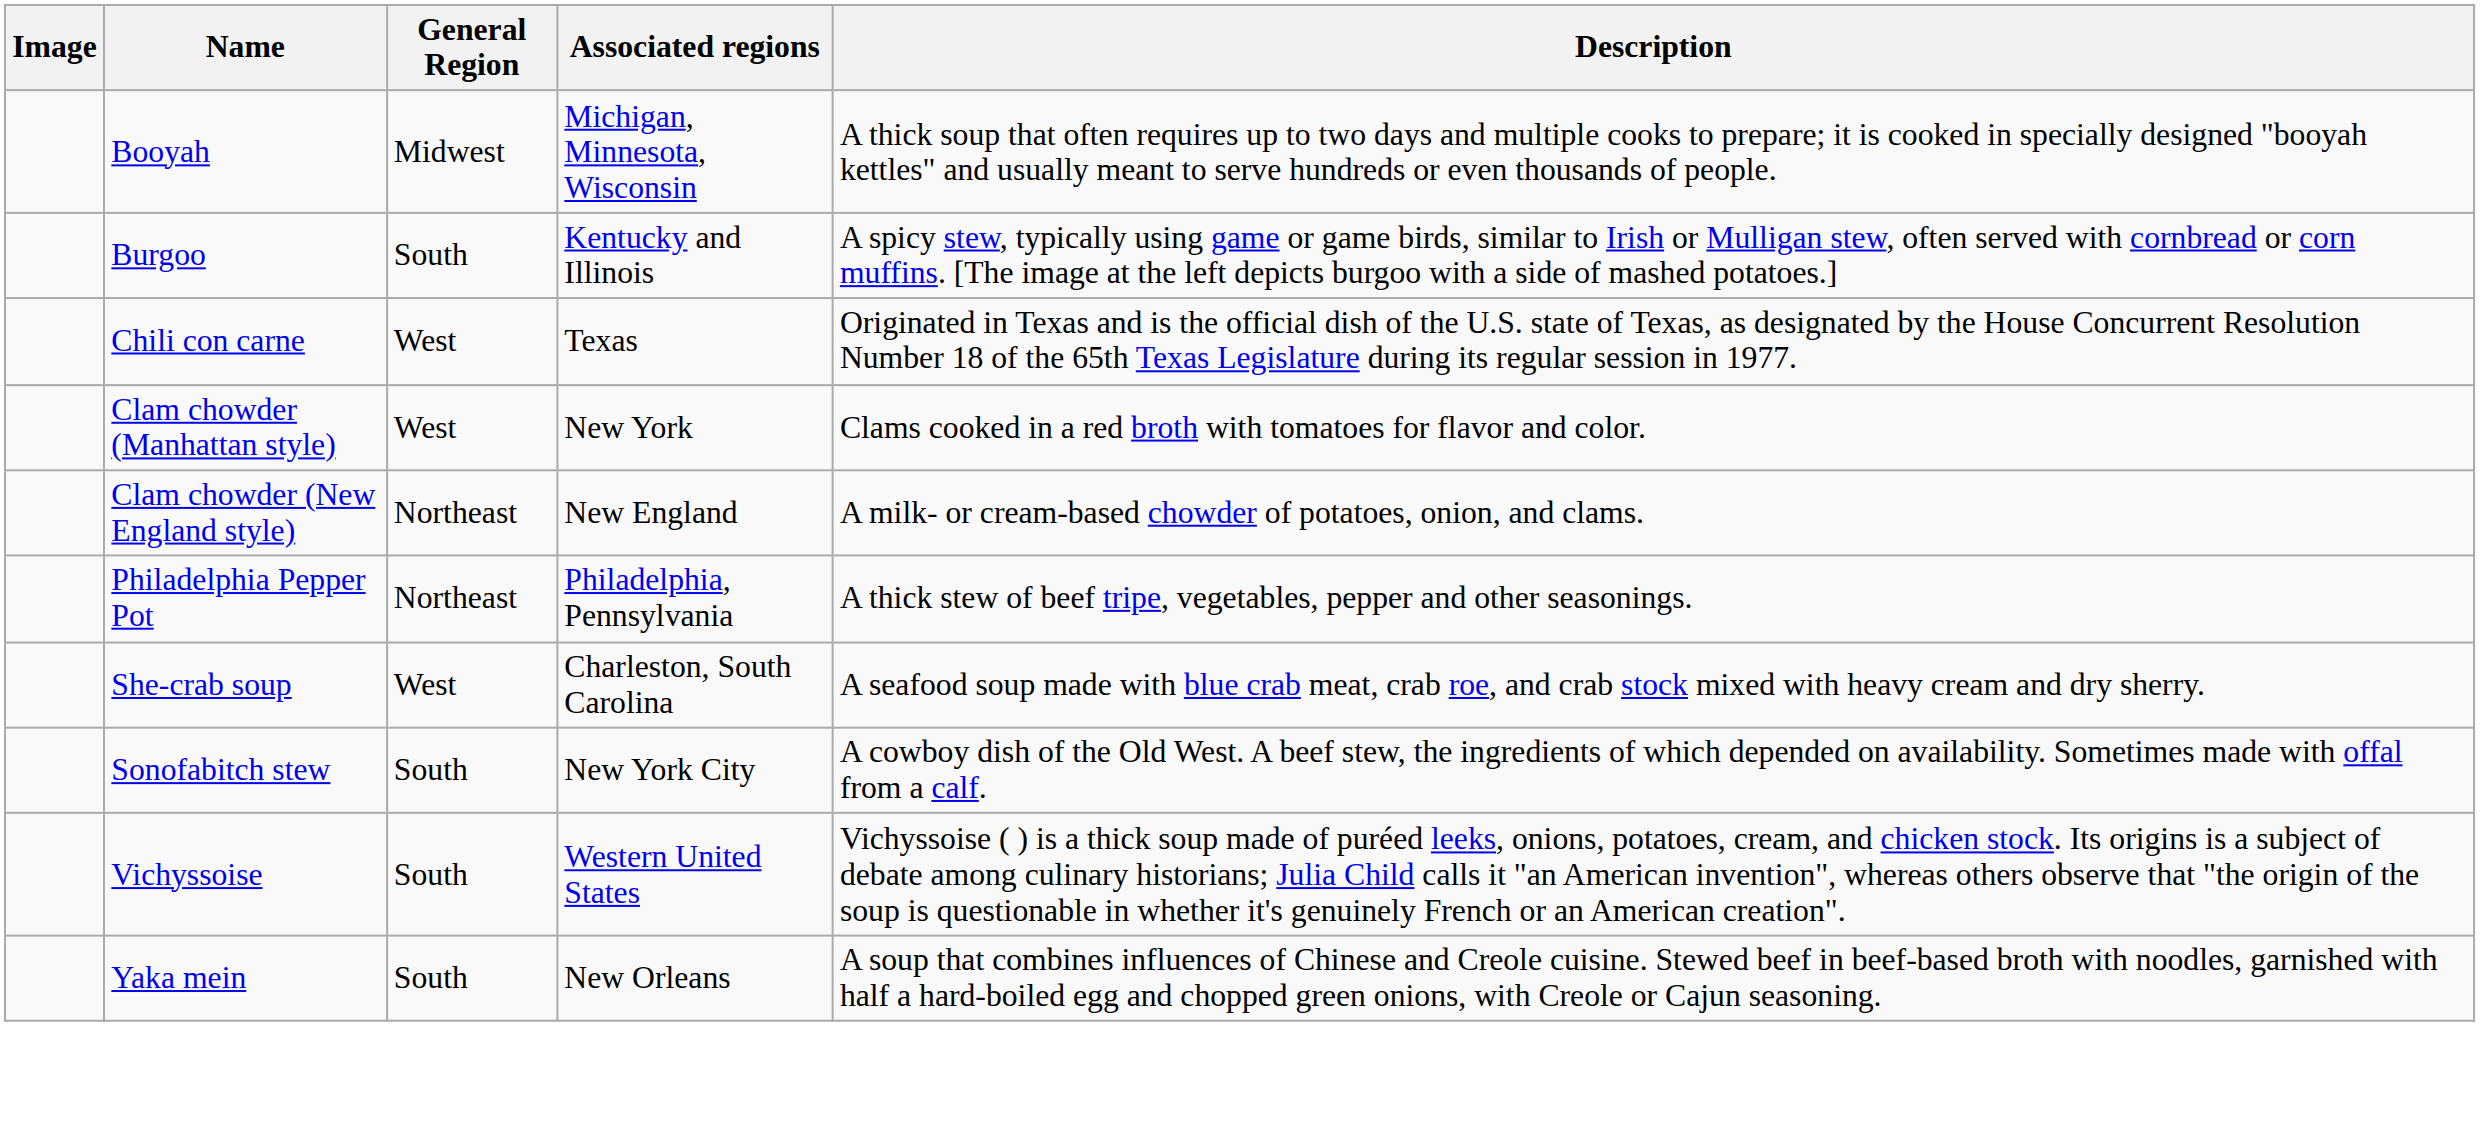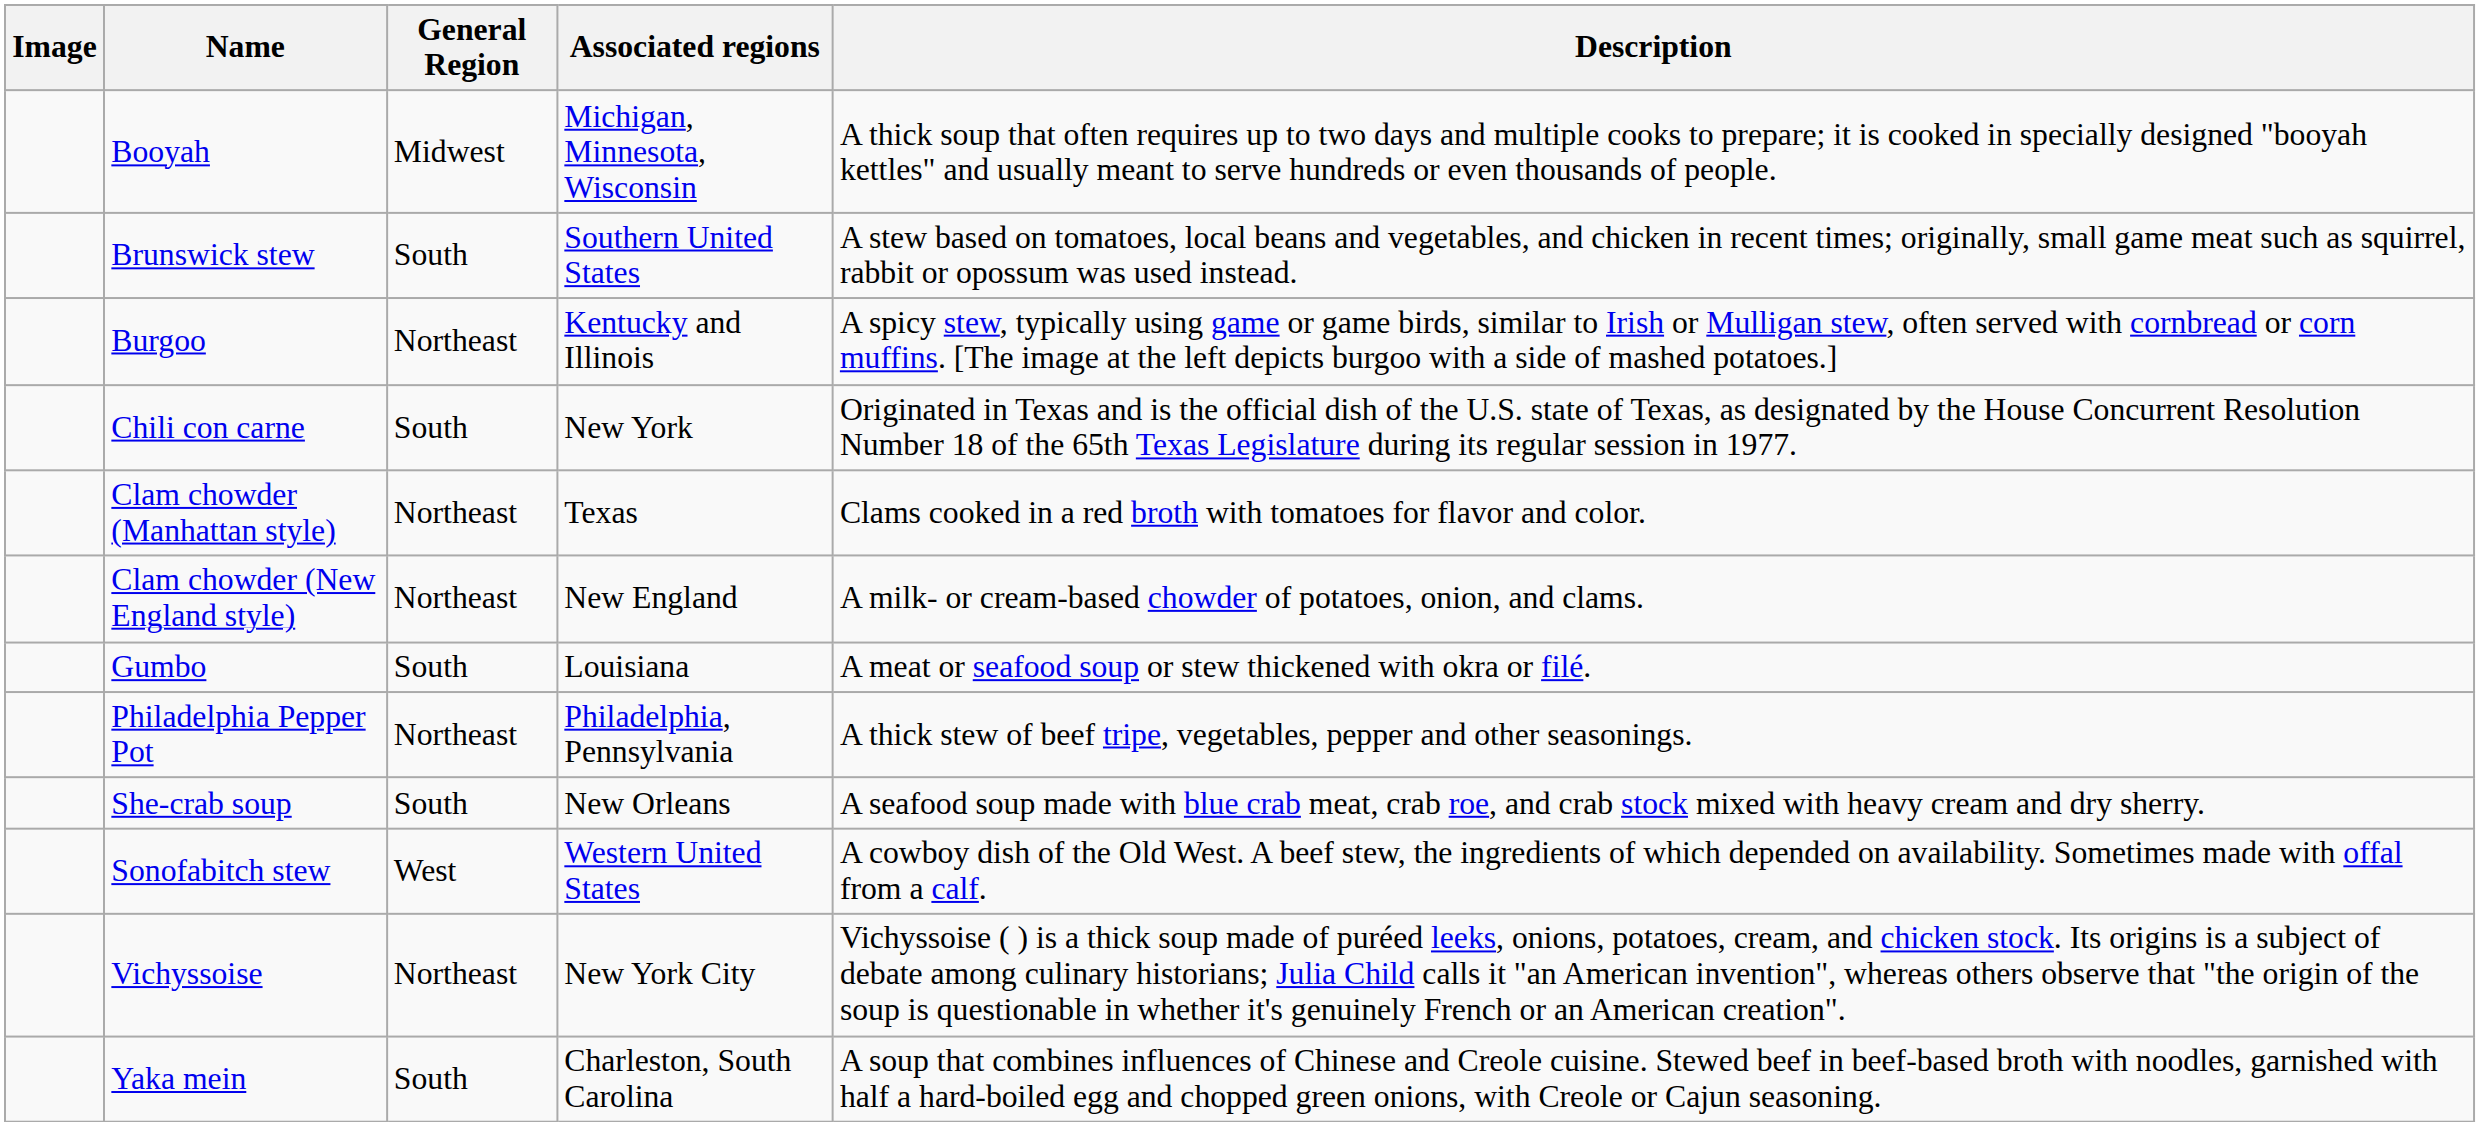+ row: Brunswick stew | South | Southern United States | A stew based on tomatoes, local beans and vegetables, and chicken in recent times; originally, small game meat such as squirrel, rabbit or opossum was used instead.
Burgoo | General Region: South -> Northeast
Chili con carne | General Region: West -> South
Chili con carne | Associated regions: Texas -> New York
Clam chowder (Manhattan style) | General Region: West -> Northeast
Clam chowder (Manhattan style) | Associated regions: New York -> Texas
+ row: Gumbo | South | Louisiana | A meat or seafood soup or stew thickened with okra or filé.
She-crab soup | General Region: West -> South
She-crab soup | Associated regions: Charleston, South Carolina -> New Orleans
Sonofabitch stew | General Region: South -> West
Sonofabitch stew | Associated regions: New York City -> Western United States
Vichyssoise | General Region: South -> Northeast
Vichyssoise | Associated regions: Western United States -> New York City
Yaka mein | Associated regions: New Orleans -> Charleston, South Carolina
